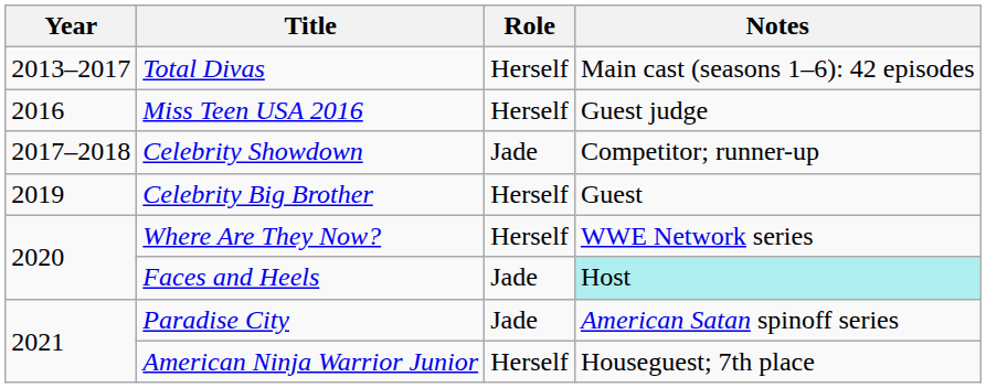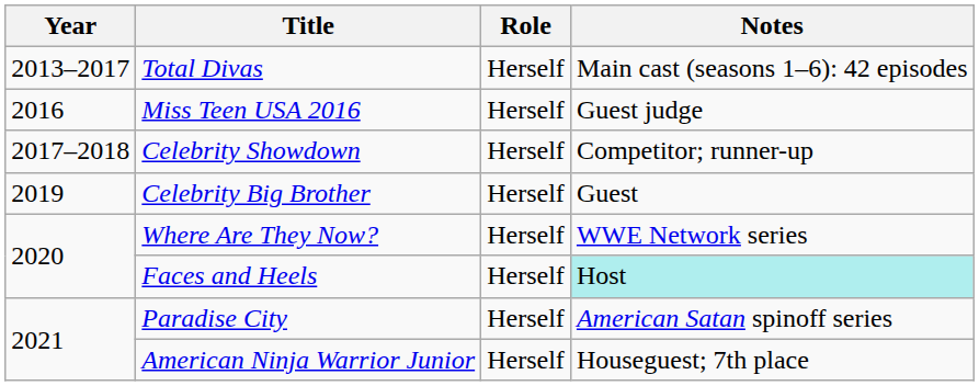Celebrity Showdown | Role: Jade -> Herself
Faces and Heels | Role: Jade -> Herself
Paradise City | Role: Jade -> Herself
